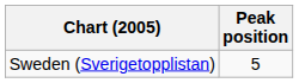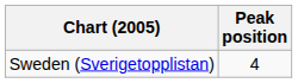Sweden (Sverigetopplistan) | Peak position: 5 -> 4
